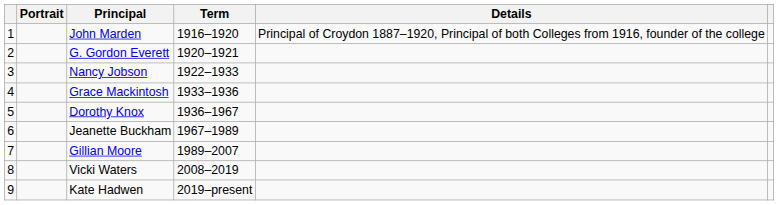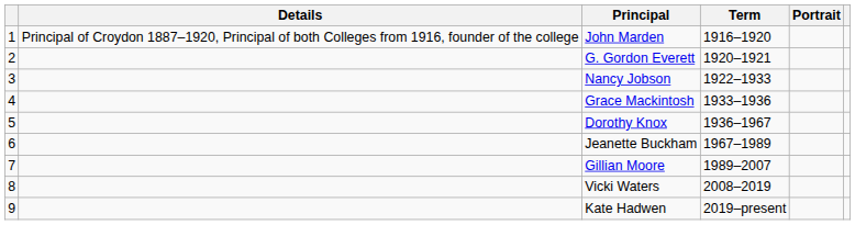columns swapped: Portrait <-> Details
